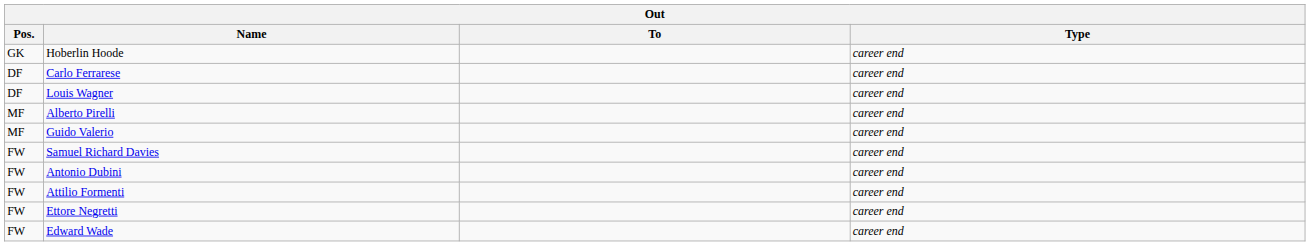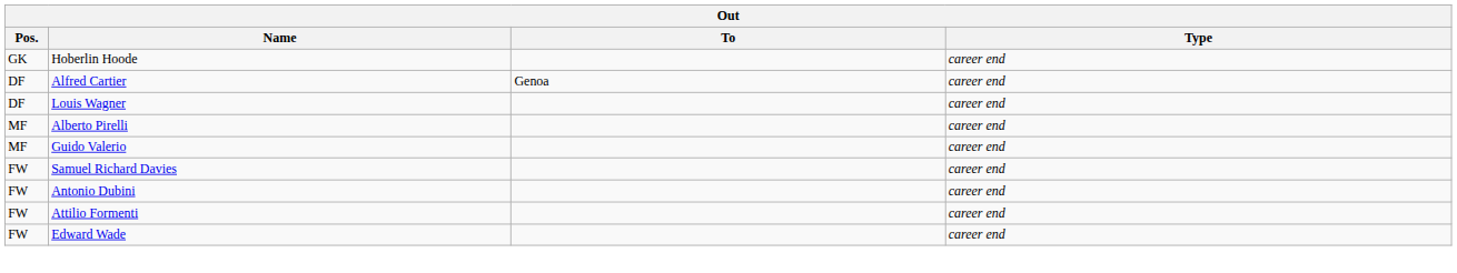+ row: DF | Alfred Cartier | Genoa | career end
- row: DF | Carlo Ferrarese | career end
- row: FW | Ettore Negretti | career end
